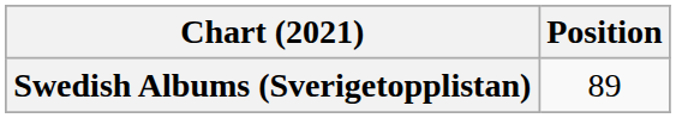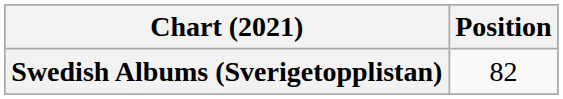Swedish Albums (Sverigetopplistan) | Position: 89 -> 82
